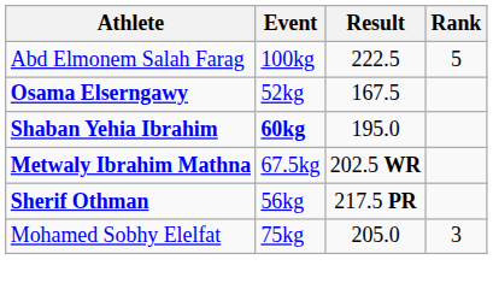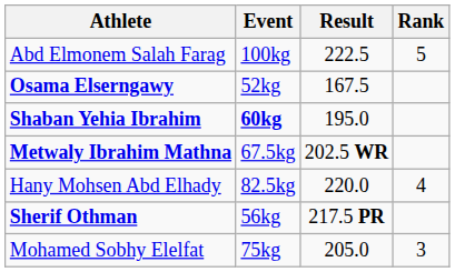+ row: Hany Mohsen Abd Elhady | 82.5kg | 220.0 | 4
